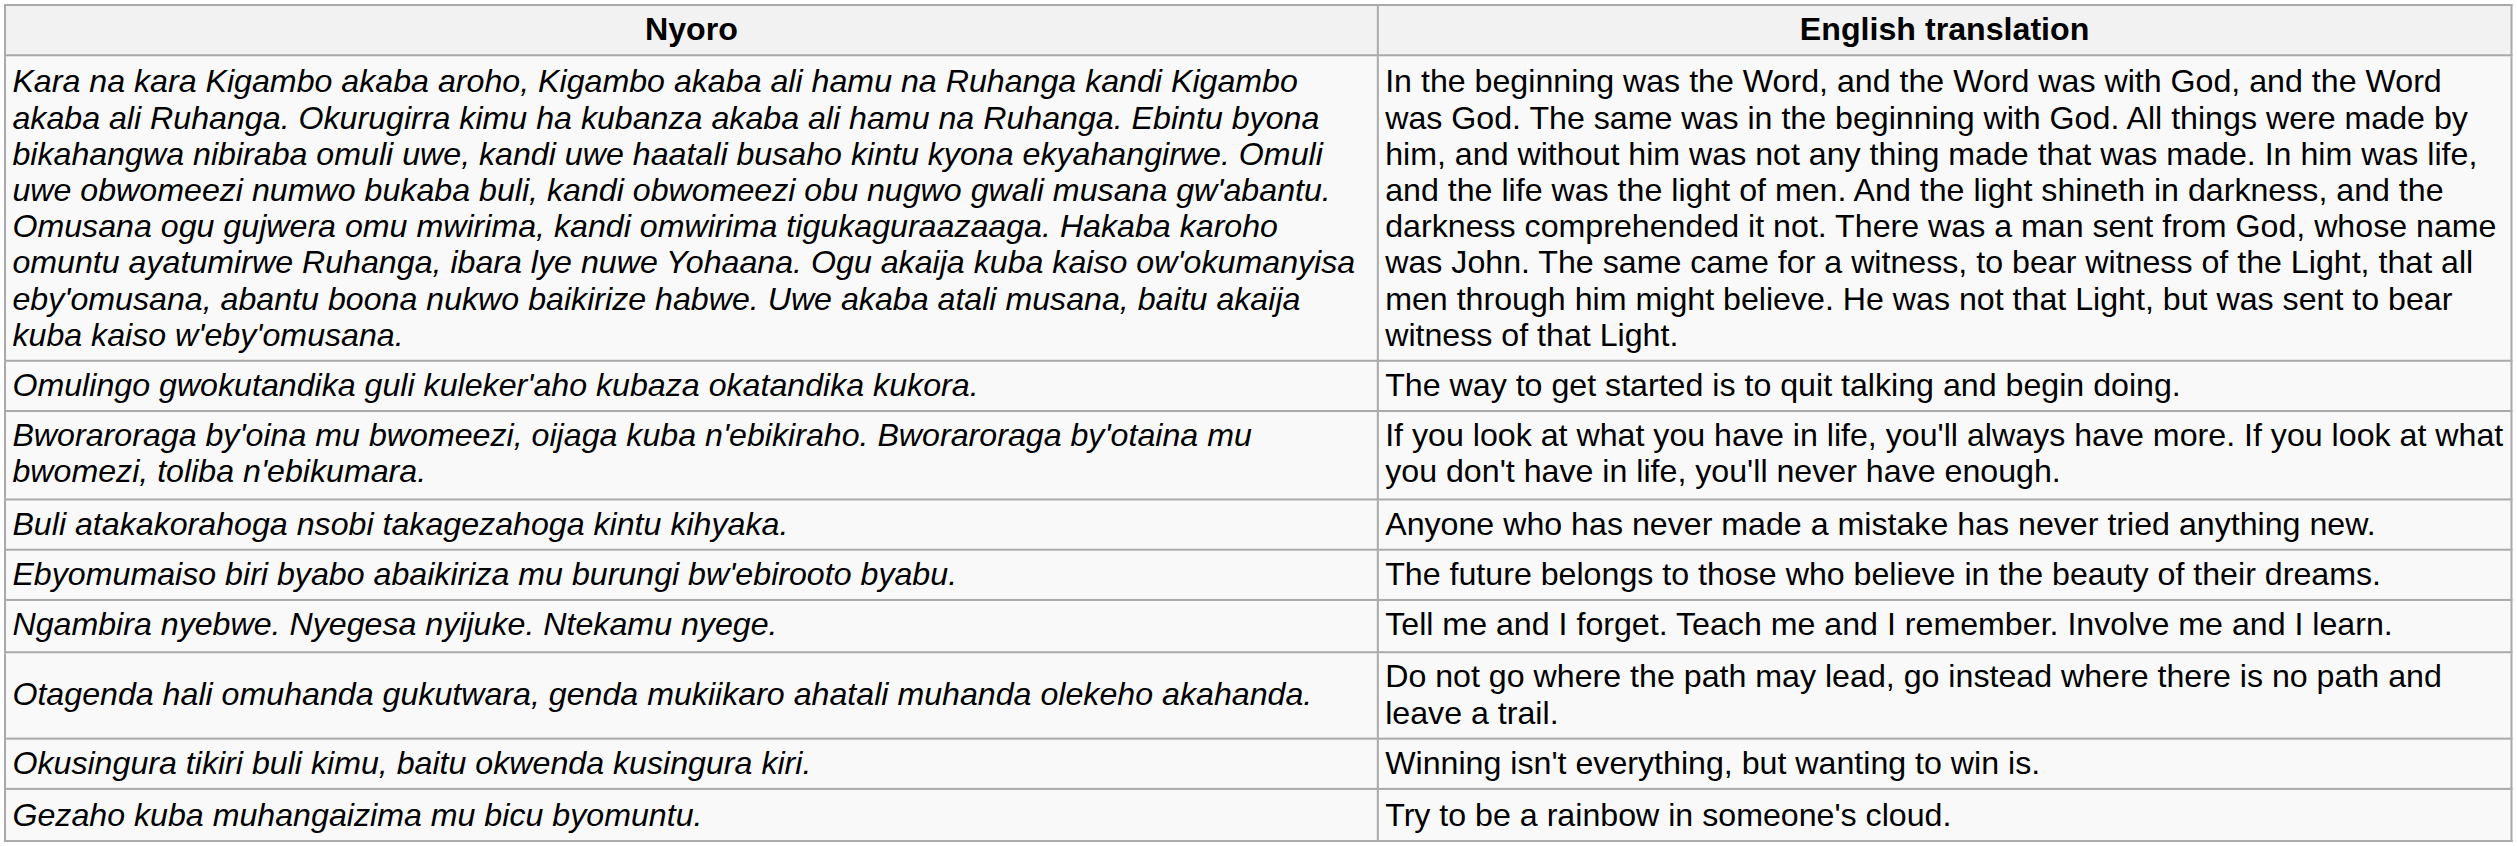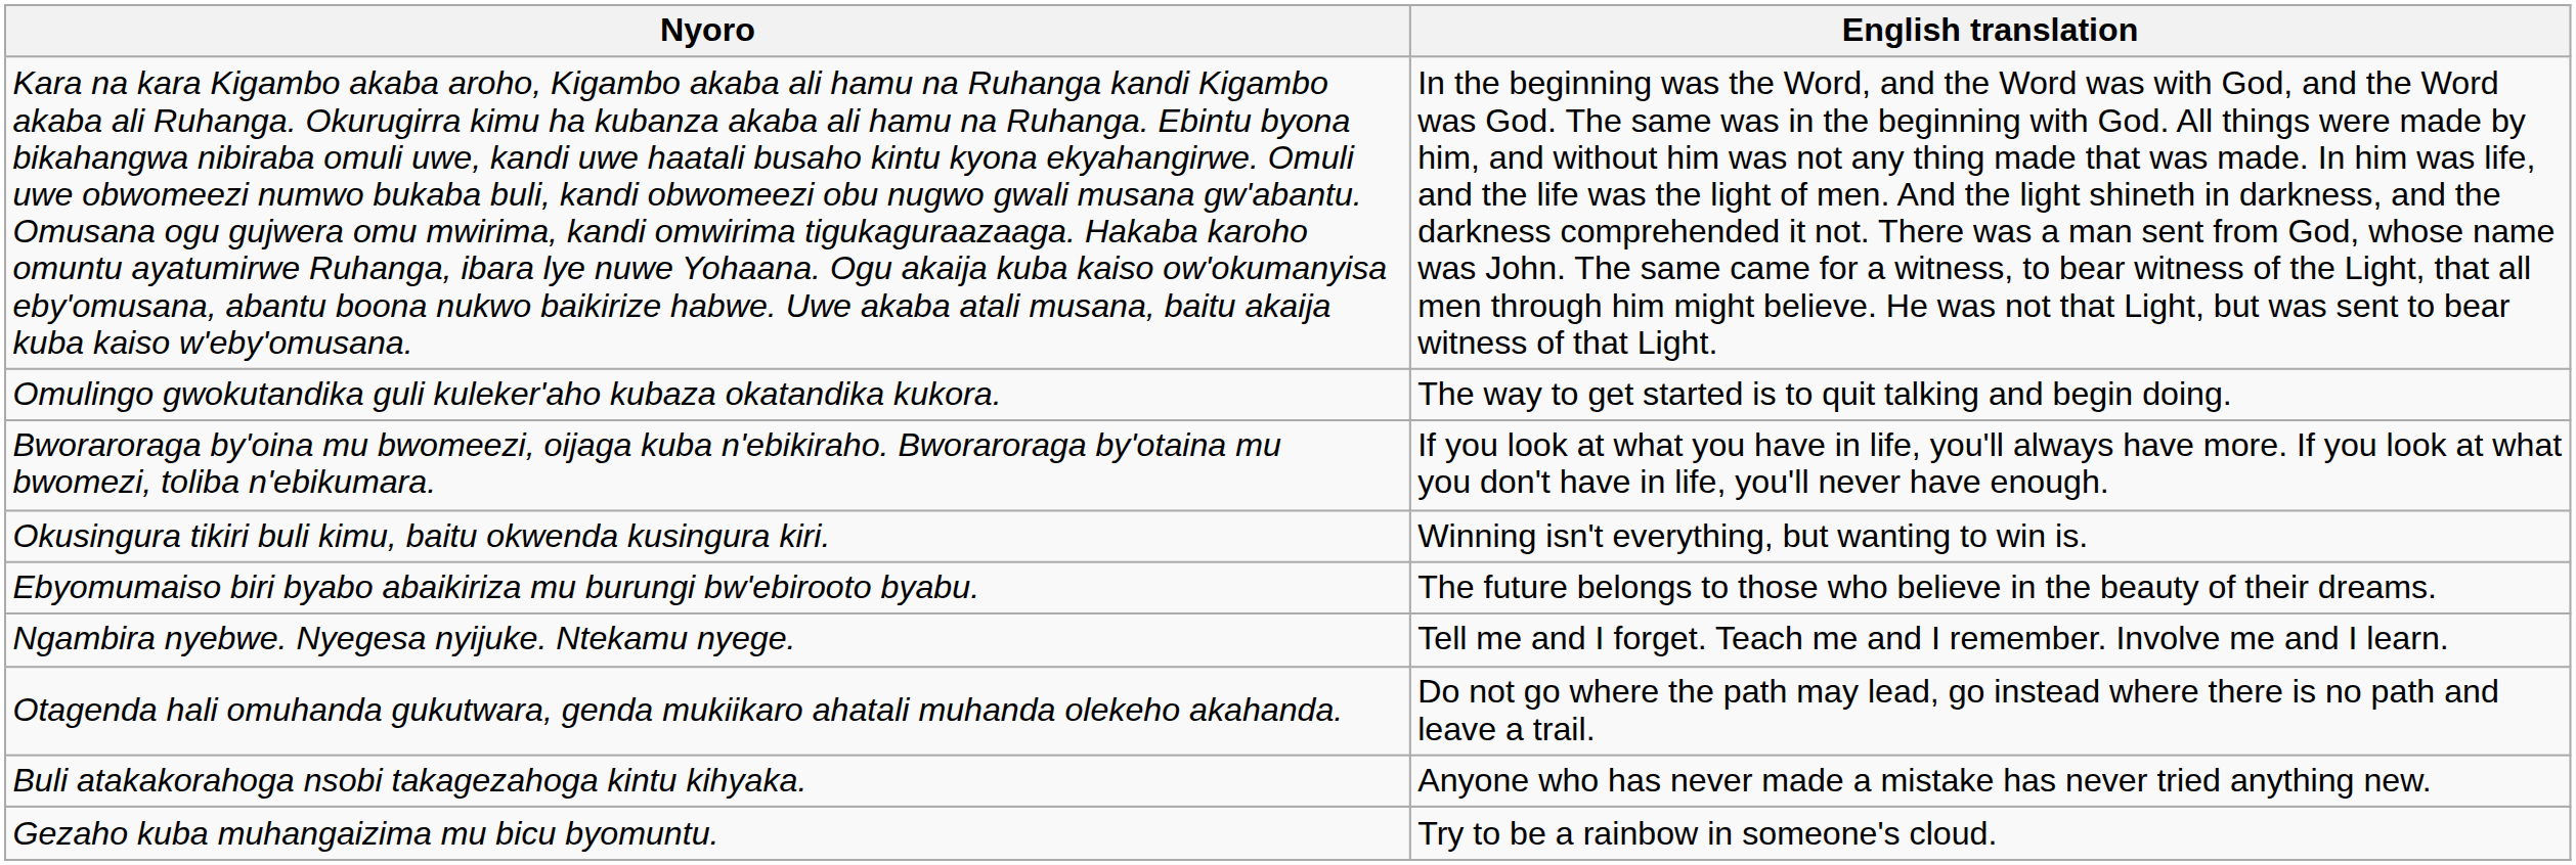rows swapped: Buli atakakorahoga nsobi takagezahoga kintu kihyaka. <-> Okusingura tikiri buli kimu, baitu okwenda kusingura kiri.
